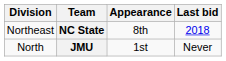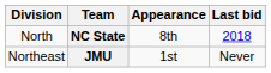NC State | Division: Northeast -> North
JMU | Division: North -> Northeast
